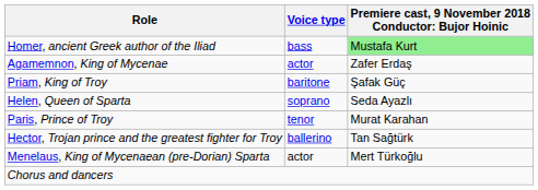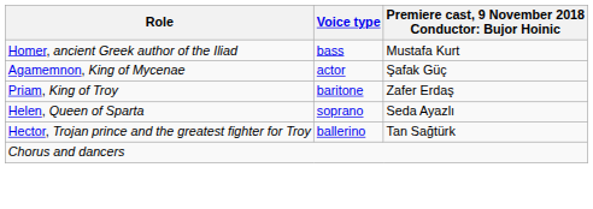Homer, ancient Greek author of the Iliad | column 3: lightgreen background -> no background
Agamemnon, King of Mycenae | column 3: Zafer Erdaş -> Şafak Güç
Priam, King of Troy | column 3: Şafak Güç -> Zafer Erdaş
- row: Paris, Prince of Troy | tenor | Murat Karahan
- row: Menelaus, King of Mycenaean (pre-Dorian) Sparta | actor | Mert Türkoğlu
